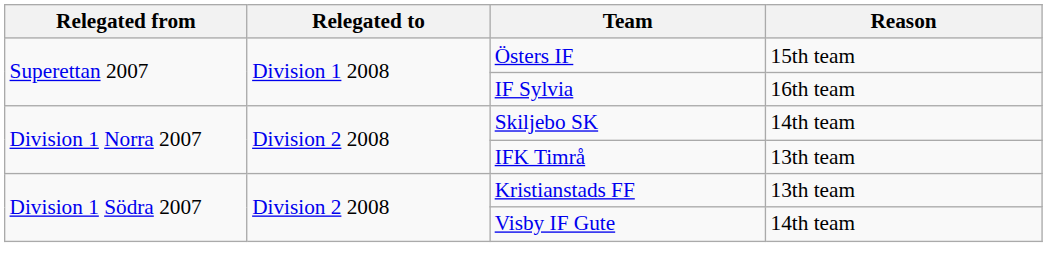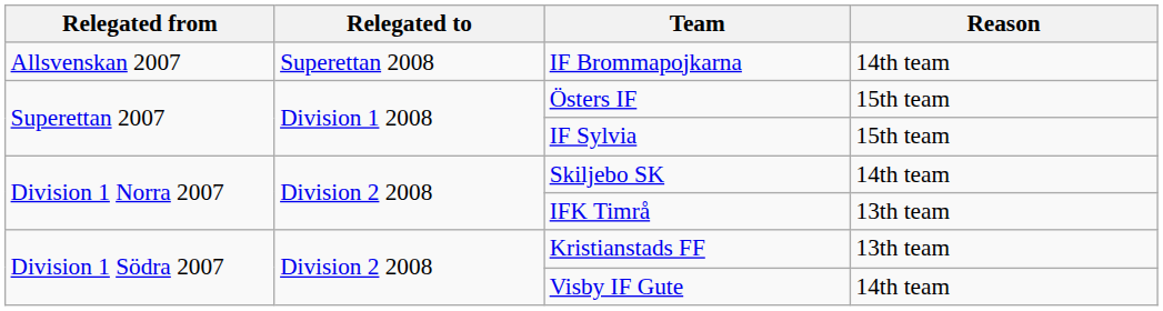+ row: Allsvenskan 2007 | Superettan 2008 | IF Brommapojkarna | 14th team
IF Sylvia | Reason: 16th team -> 15th team
